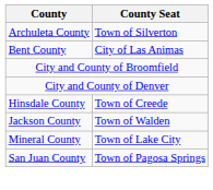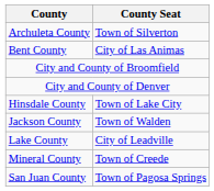Hinsdale County | County Seat: Town of Creede -> Town of Lake City
+ row: Lake County | City of Leadville
Mineral County | County Seat: Town of Lake City -> Town of Creede
